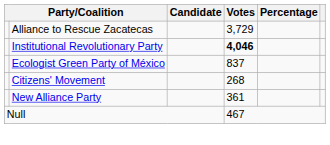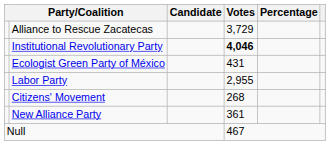Ecologist Green Party of México | Votes: 837 -> 431
+ row: Labor Party | 2,955
